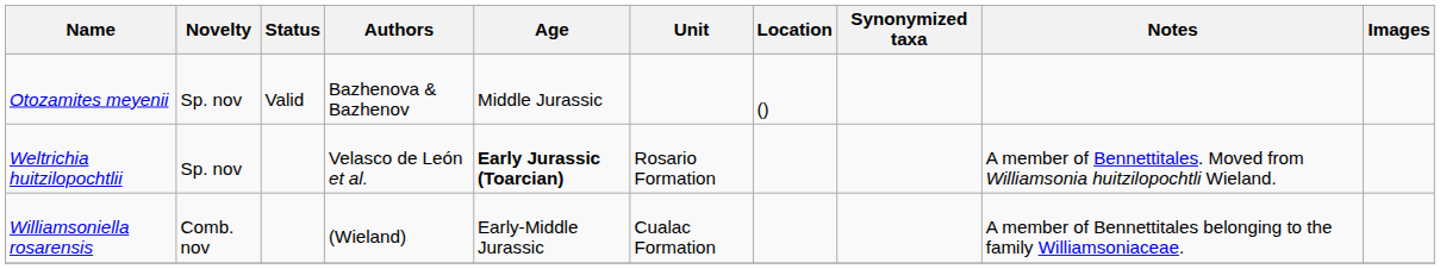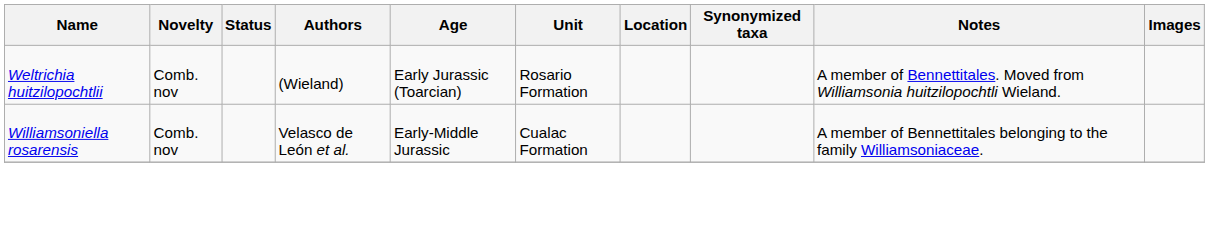- row: Otozamites meyenii | Sp. nov | Valid | Bazhenova & Bazhenov | Middle Jurassic | ()
Weltrichia huitzilopochtlii | Novelty: Sp. nov -> Comb. nov
Weltrichia huitzilopochtlii | Authors: Velasco de León et al. -> (Wieland)
Weltrichia huitzilopochtlii | Age: bold -> normal
Williamsoniella rosarensis | Authors: (Wieland) -> Velasco de León et al.
